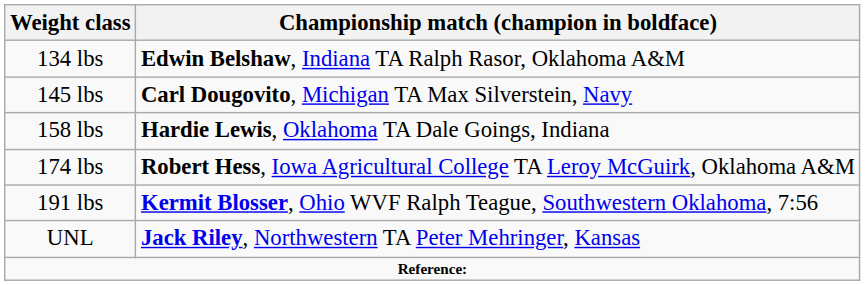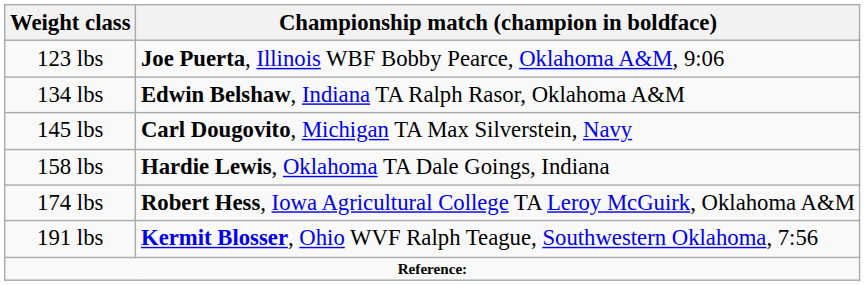+ row: 123 lbs | Joe Puerta, Illinois WBF Bobby Pearce, Oklahoma A&M, 9:06
- row: UNL | Jack Riley, Northwestern TA Peter Mehringer, Kansas
